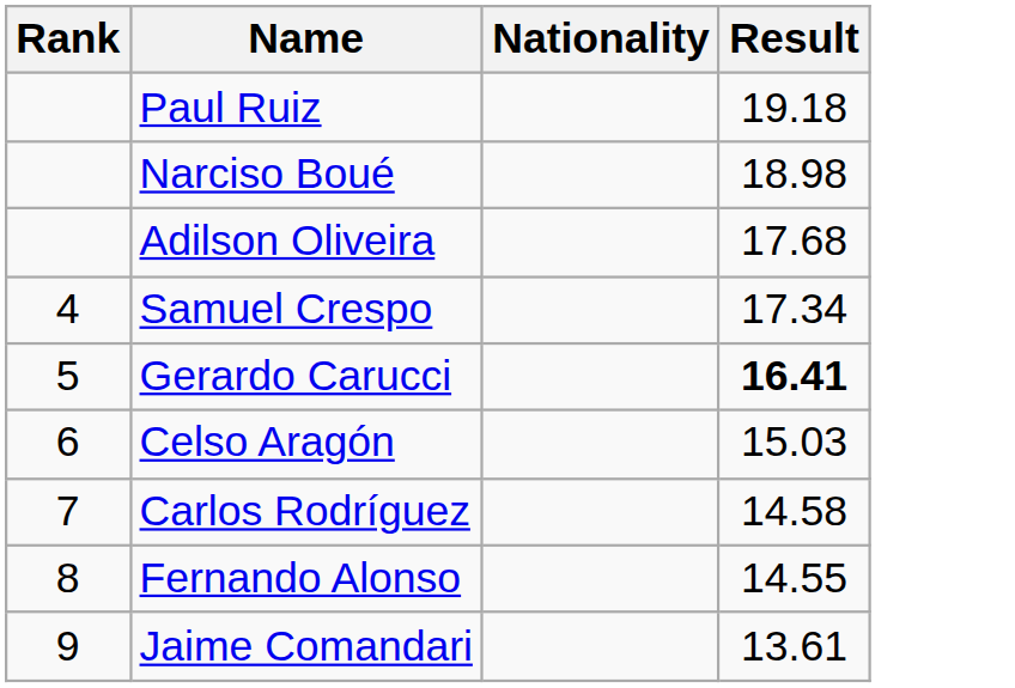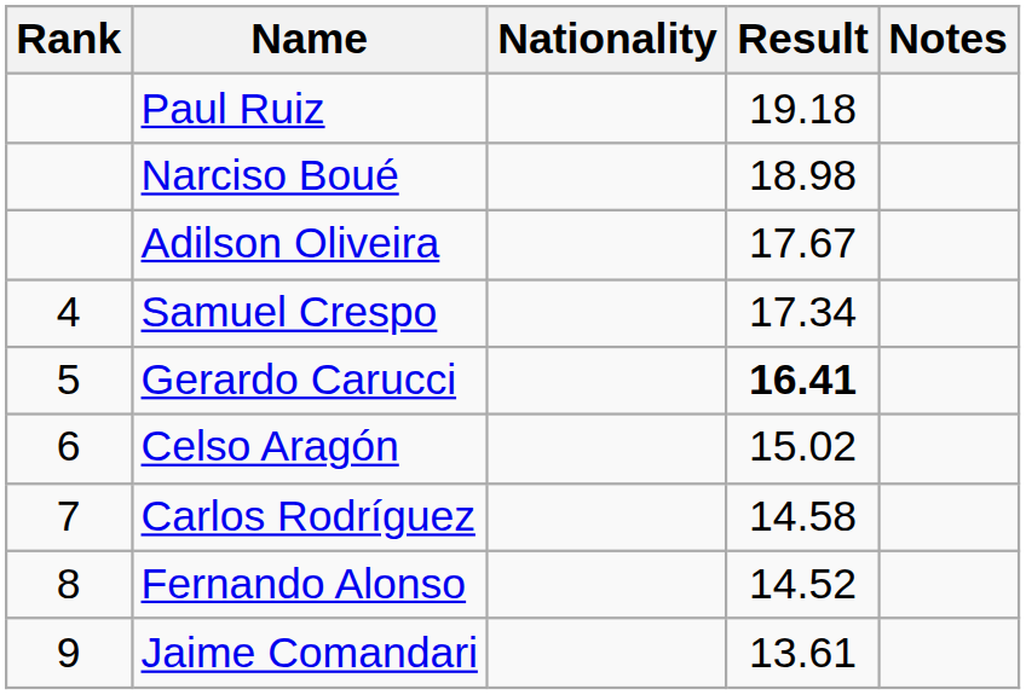+ column: Notes
Adilson Oliveira | Result: 17.68 -> 17.67
Celso Aragón | Result: 15.03 -> 15.02
Fernando Alonso | Result: 14.55 -> 14.52
